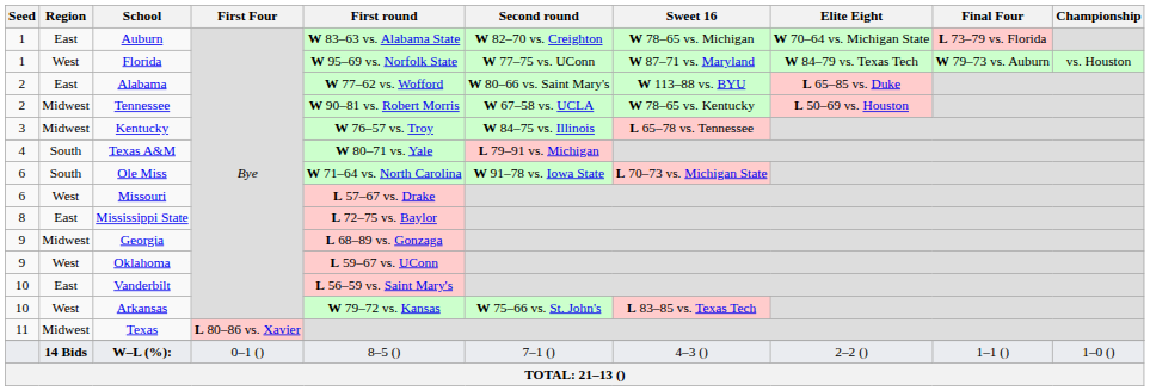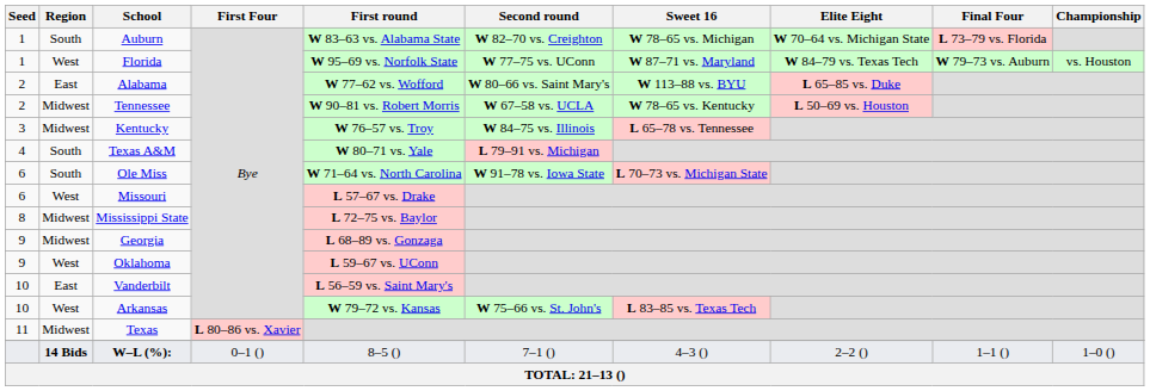Auburn | Region: East -> South
Mississippi State | Region: East -> Midwest
